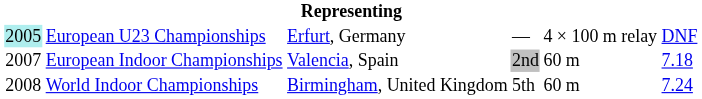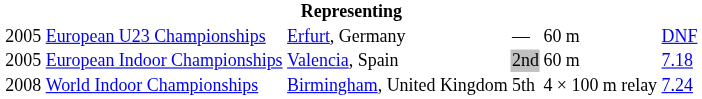European U23 Championships | column 1: paleturquoise background -> no background
European U23 Championships | column 5: 4 × 100 m relay -> 60 m
European Indoor Championships | column 1: 2007 -> 2005
World Indoor Championships | column 5: 60 m -> 4 × 100 m relay
